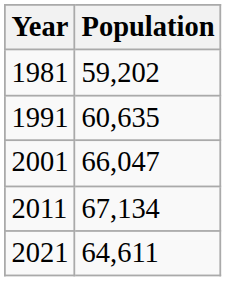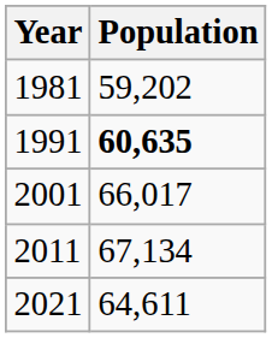1991 | Population: normal -> bold
2001 | Population: 66,047 -> 66,017
